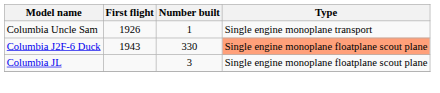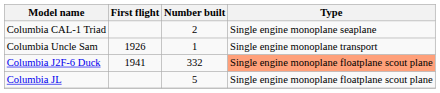+ row: Columbia CAL-1 Triad | 2 | Single engine monoplane seaplane
Columbia J2F-6 Duck | First flight: 1943 -> 1941
Columbia J2F-6 Duck | Number built: 330 -> 332
Columbia JL | Number built: 3 -> 5
